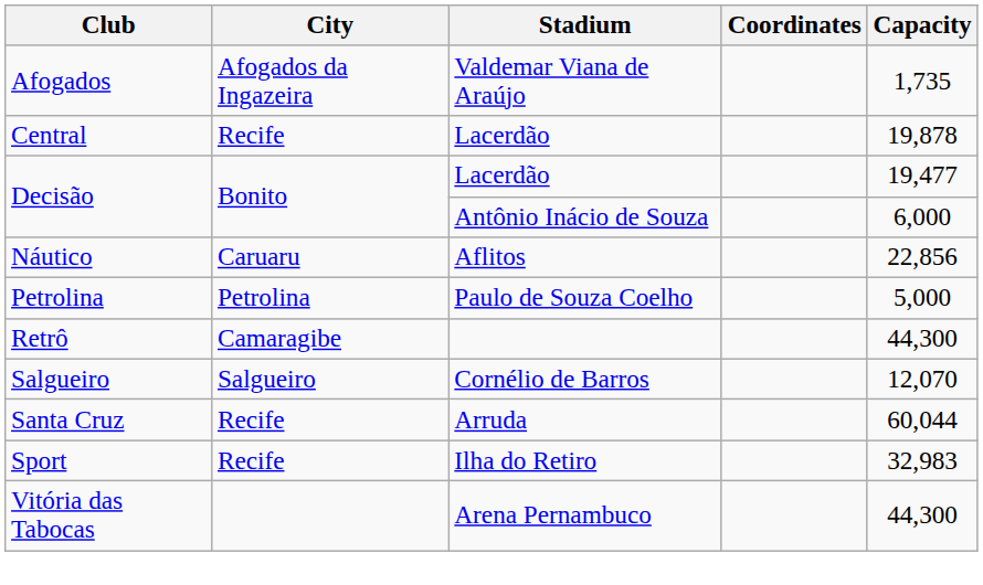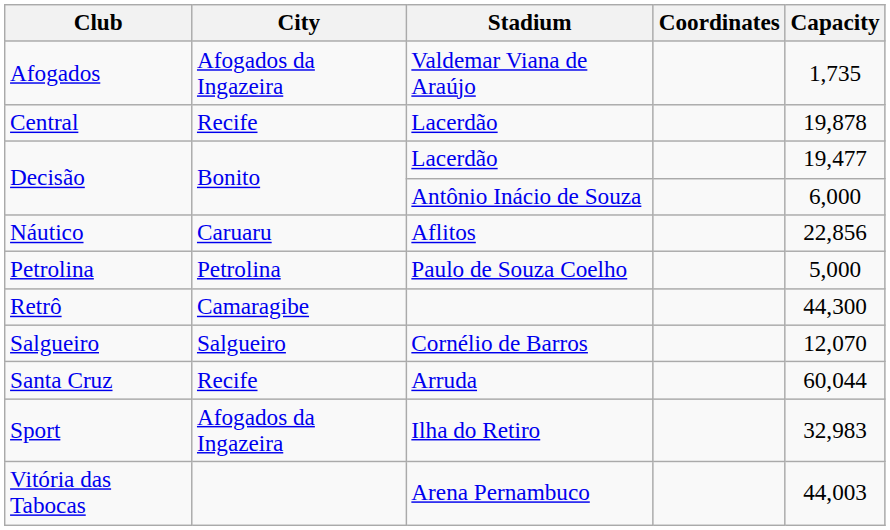Sport | City: Recife -> Afogados da Ingazeira
Vitória das Tabocas | Capacity: 44,300 -> 44,003
